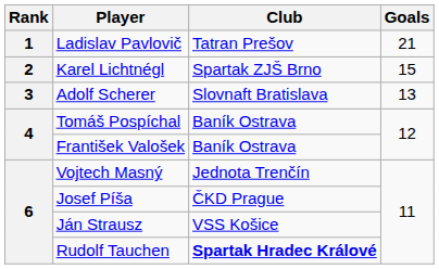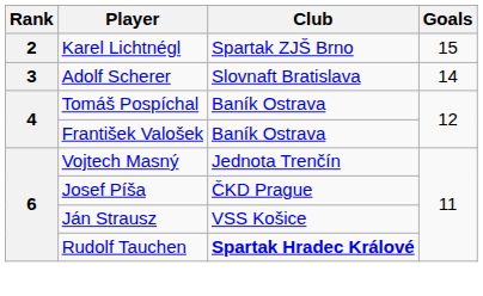- row: 1 | Ladislav Pavlovič | Tatran Prešov | 21
Adolf Scherer | Goals: 13 -> 14
